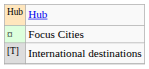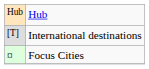rows swapped: Focus Cities <-> International destinations
